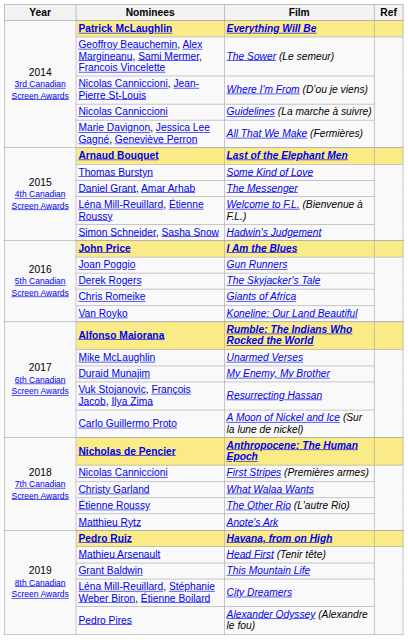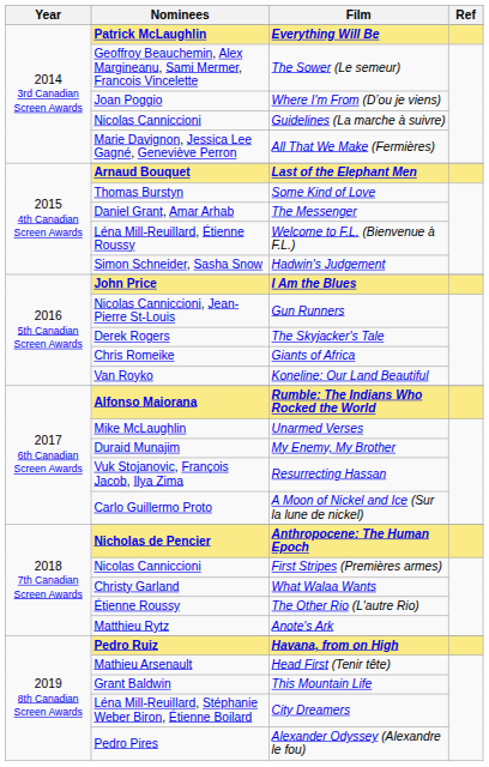Where I'm From (D’ou je viens) | Nominees: Nicolas Canniccioni, Jean-Pierre St-Louis -> Joan Poggio
Gun Runners | Nominees: Joan Poggio -> Nicolas Canniccioni, Jean-Pierre St-Louis
